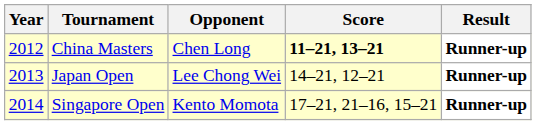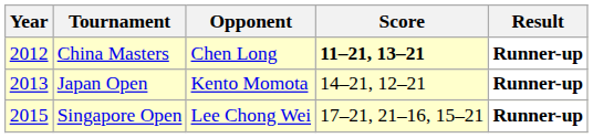Japan Open | Opponent: Lee Chong Wei -> Kento Momota
Singapore Open | Year: 2014 -> 2015
Singapore Open | Opponent: Kento Momota -> Lee Chong Wei
